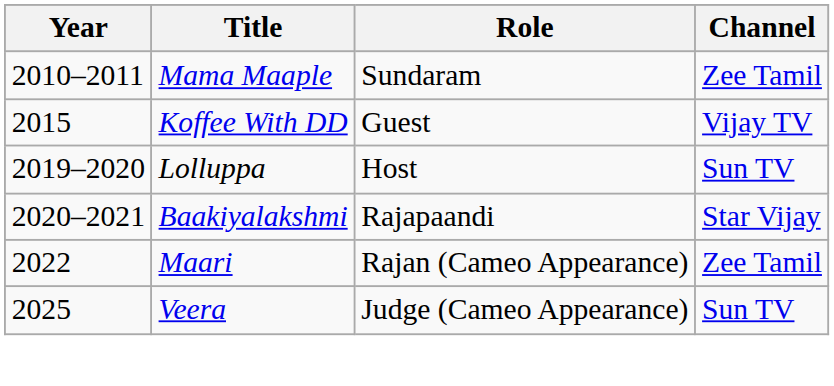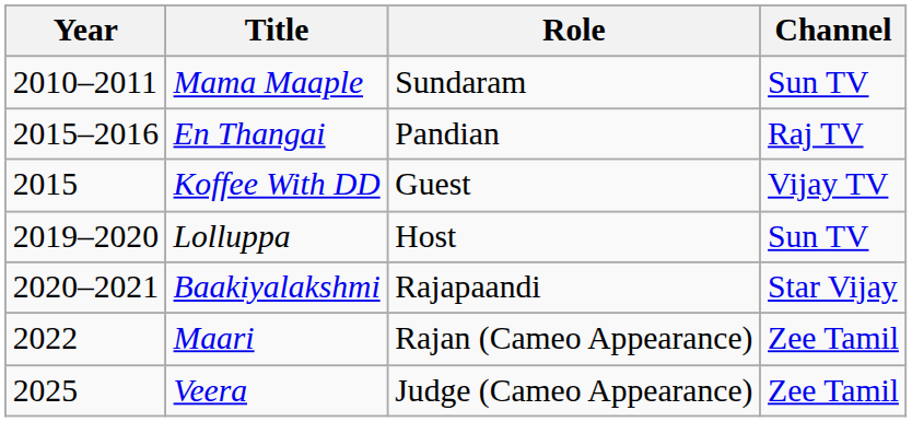Mama Maaple | Channel: Zee Tamil -> Sun TV
+ row: 2015–2016 | En Thangai | Pandian | Raj TV
Veera | Channel: Sun TV -> Zee Tamil
